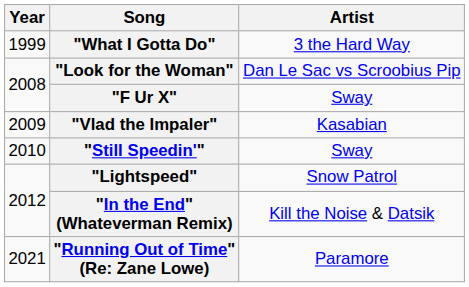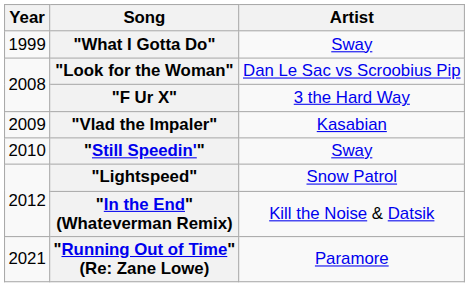"What I Gotta Do" | Artist: 3 the Hard Way -> Sway
"F Ur X" | Artist: Sway -> 3 the Hard Way
